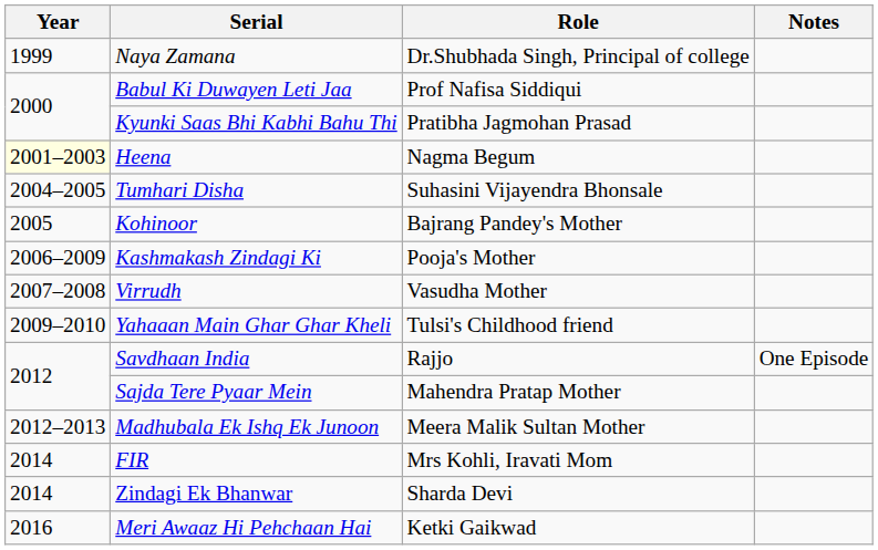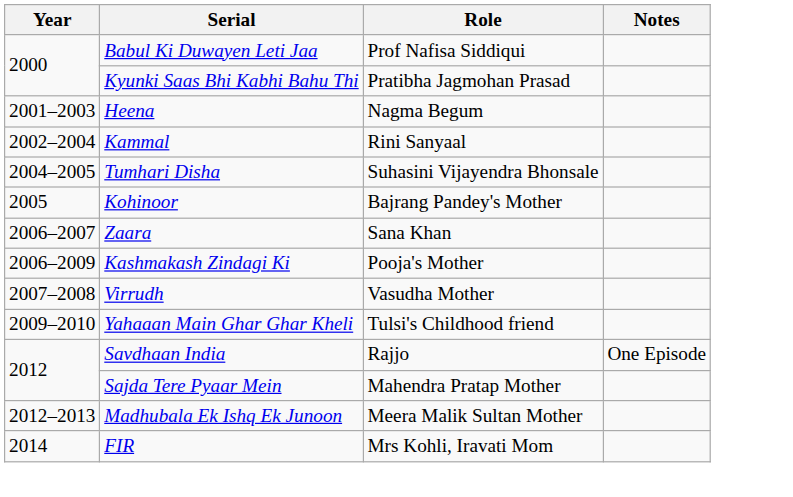- row: 1999 | Naya Zamana | Dr.Shubhada Singh, Principal of college
Heena | Year: lightyellow background -> no background
+ row: 2002–2004 | Kammal | Rini Sanyaal
+ row: 2006–2007 | Zaara | Sana Khan
- row: 2014 | Zindagi Ek Bhanwar | Sharda Devi
- row: 2016 | Meri Awaaz Hi Pehchaan Hai | Ketki Gaikwad
